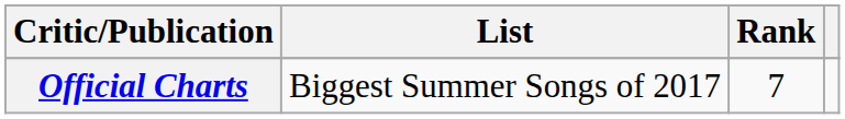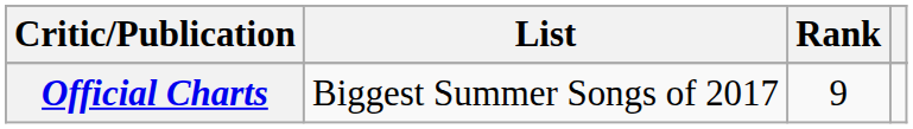Official Charts | Rank: 7 -> 9
